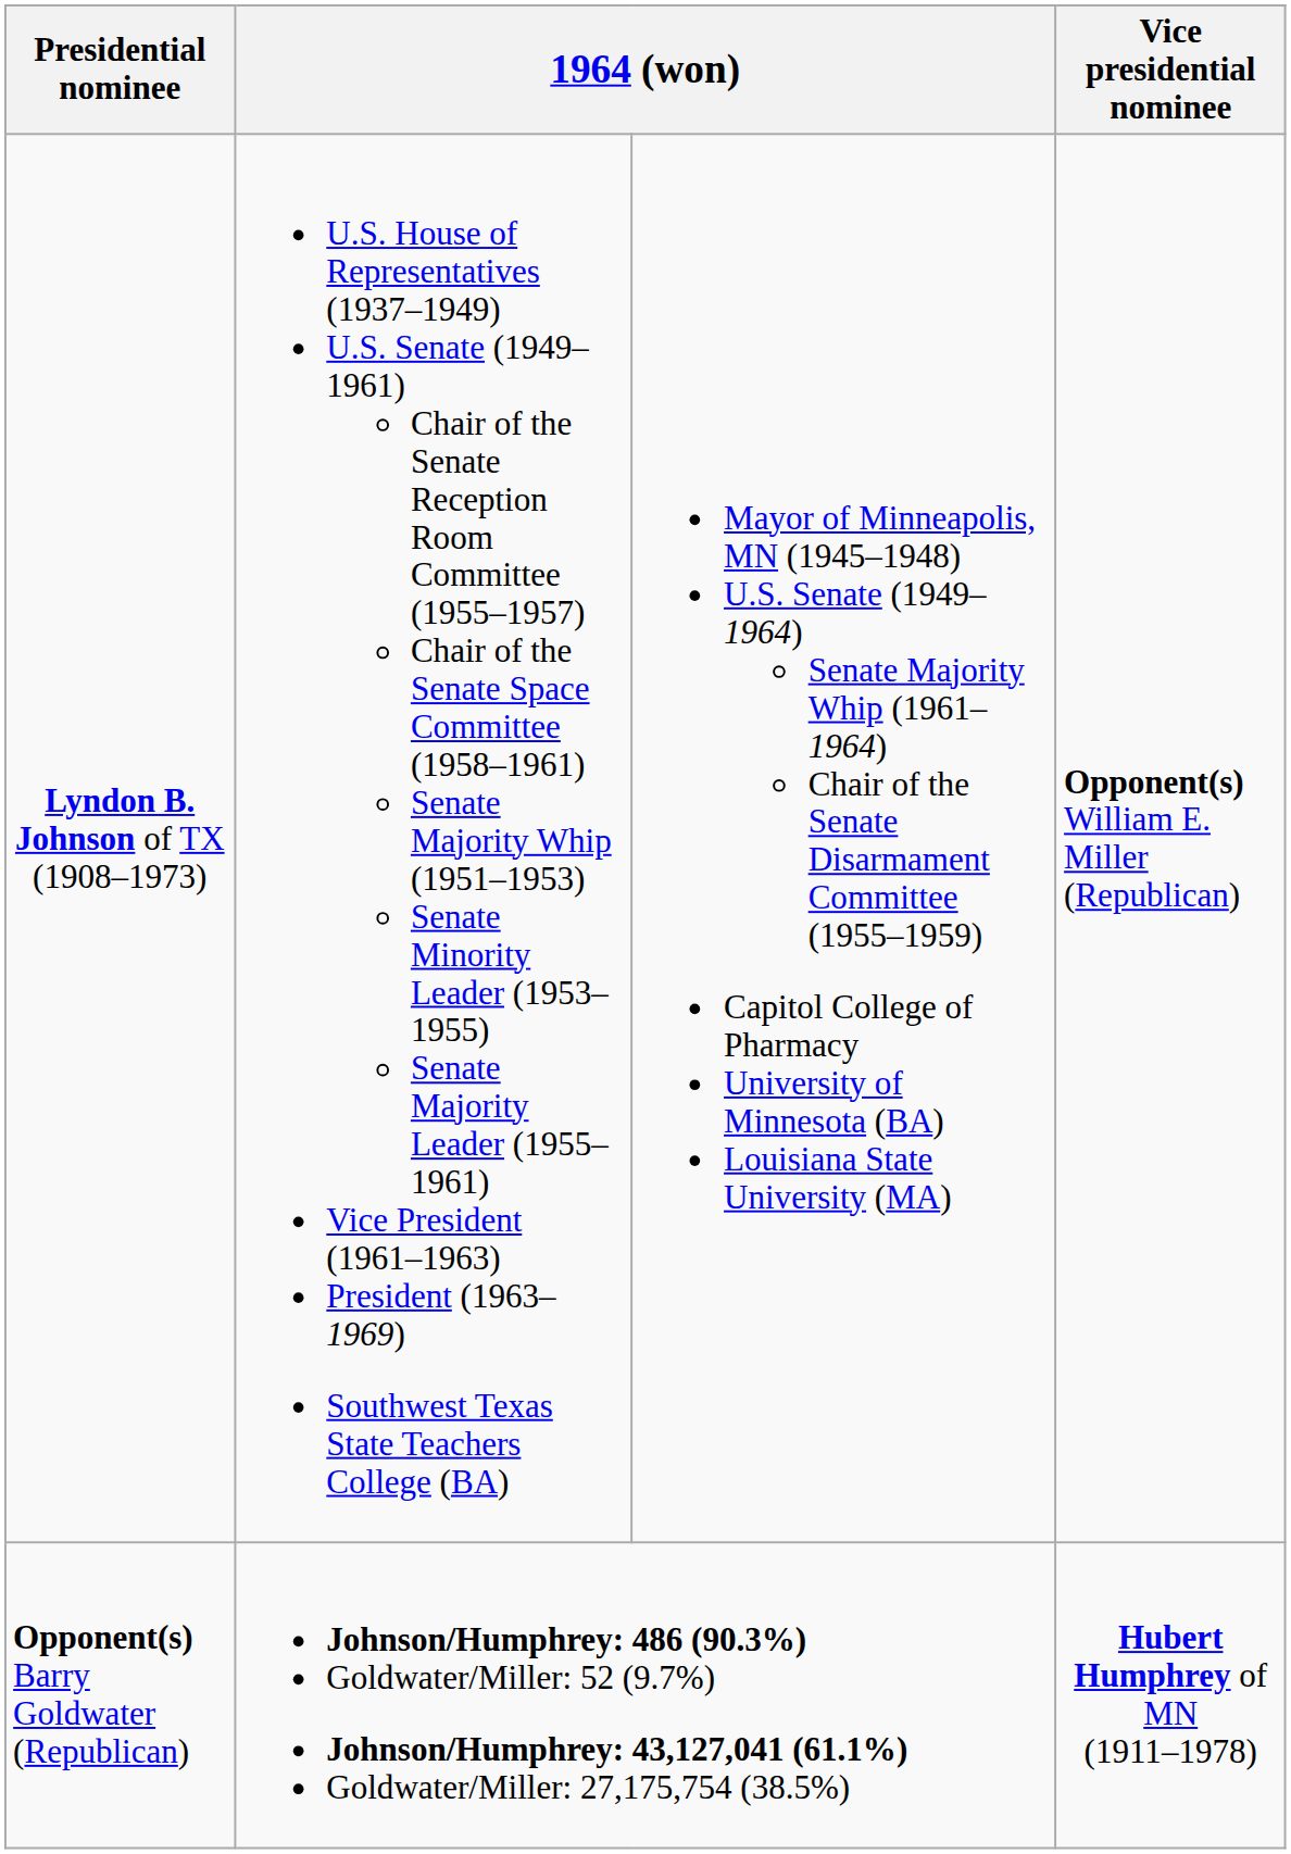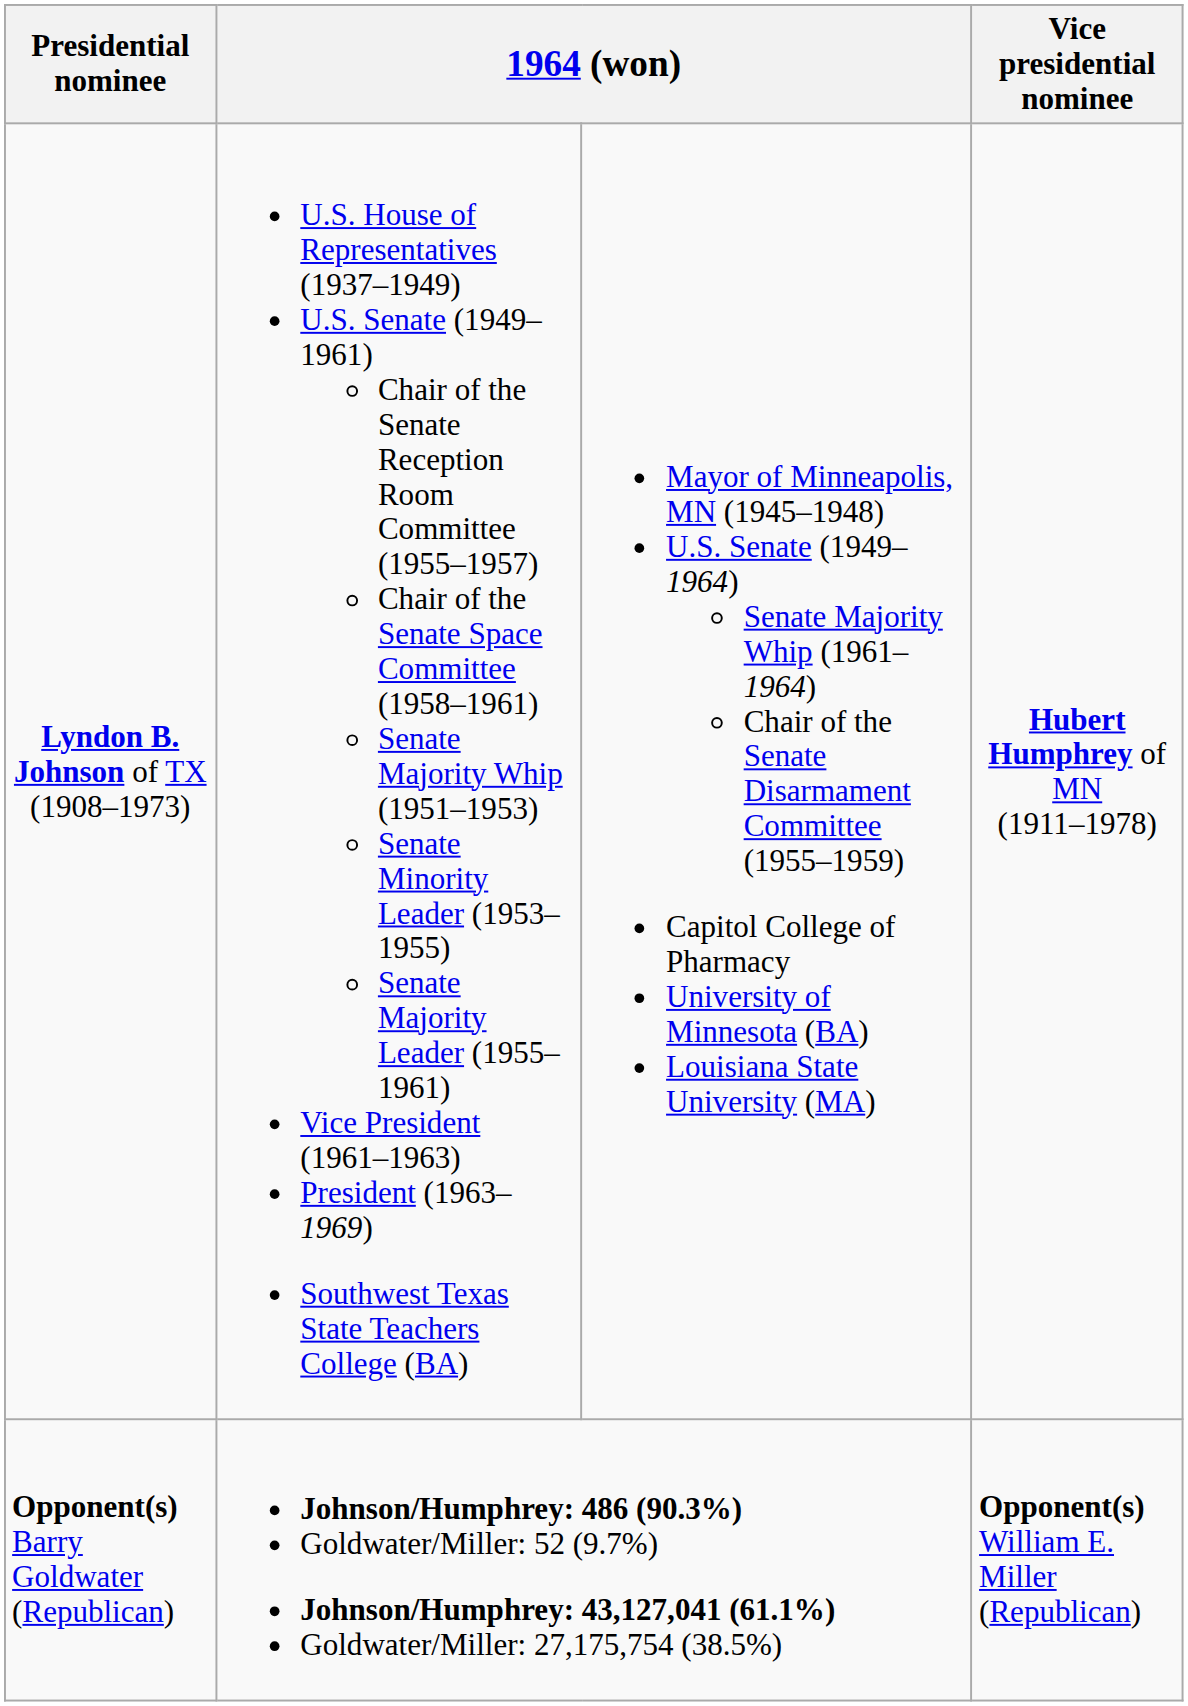Lyndon B. Johnson of TX (1908–1973) | Vice presidential nominee: Opponent(s) William E. Miller (Republican) -> Hubert Humphrey of MN (1911–1978)
Opponent(s) Barry Goldwater (Republican) | Vice presidential nominee: Hubert Humphrey of MN (1911–1978) -> Opponent(s) William E. Miller (Republican)
